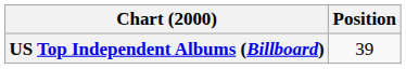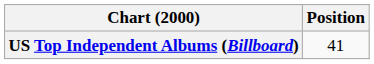US Top Independent Albums (Billboard) | Position: 39 -> 41
